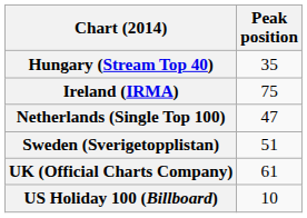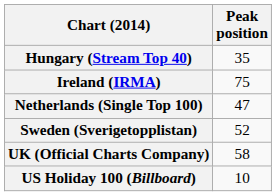Sweden (Sverigetopplistan) | Peak position: 51 -> 52
UK (Official Charts Company) | Peak position: 61 -> 58
